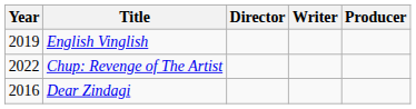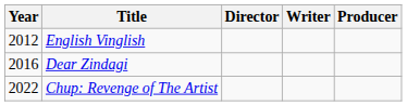English Vinglish | Year: 2019 -> 2012
rows swapped: Dear Zindagi <-> Chup: Revenge of The Artist
